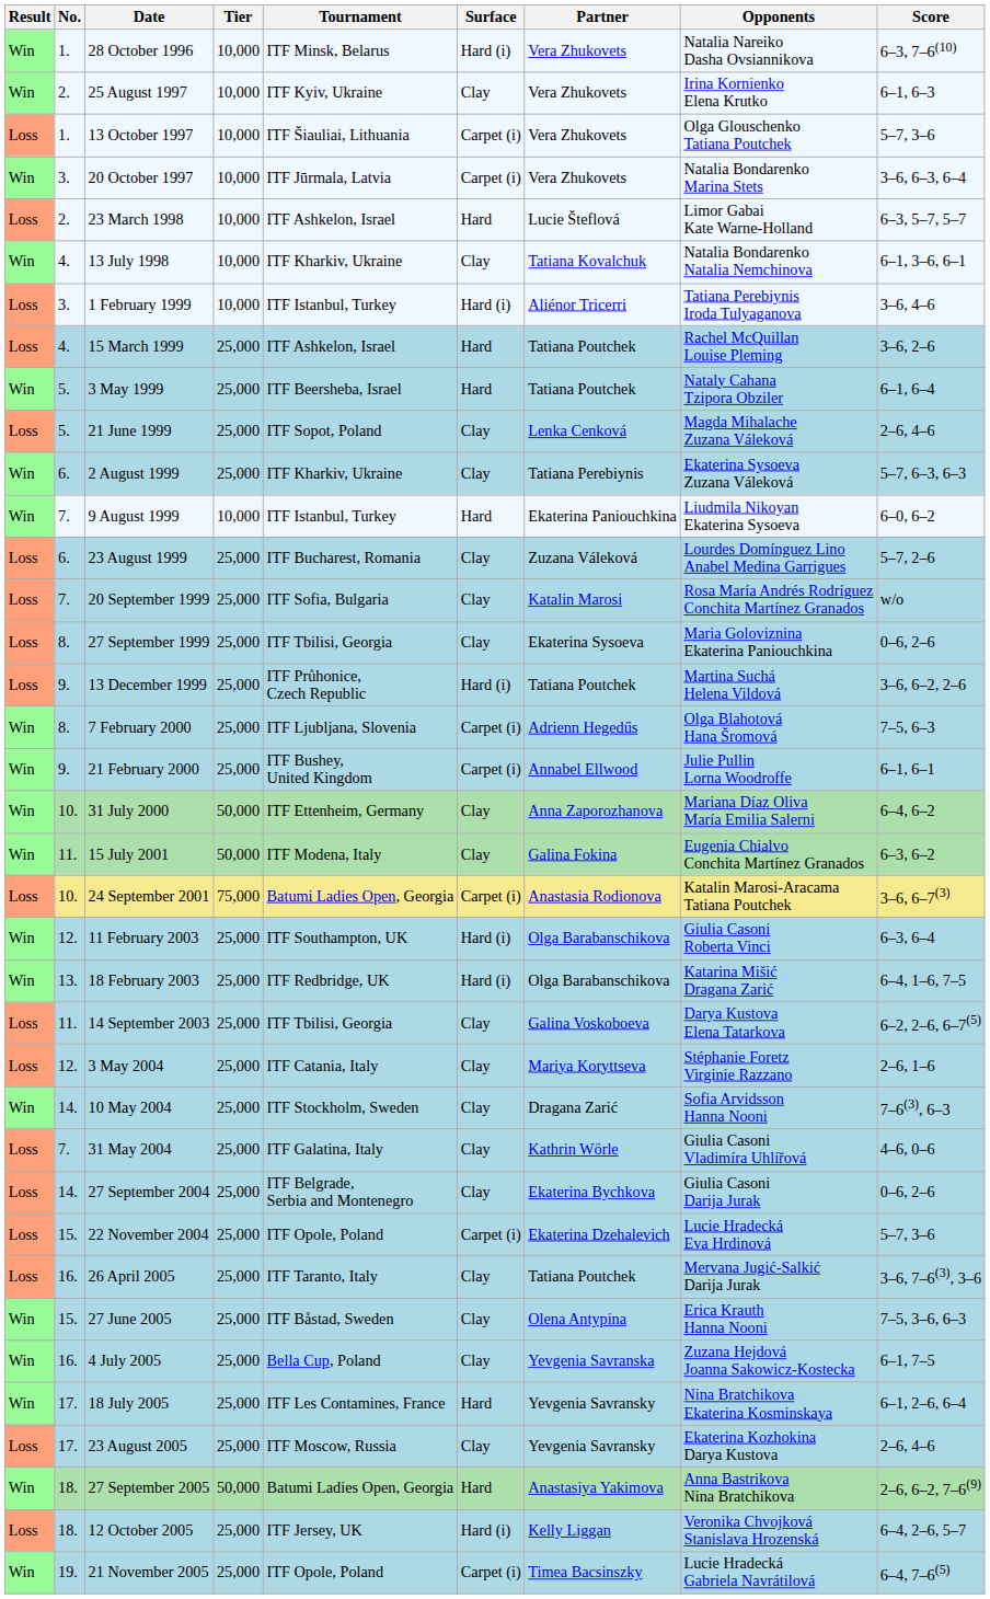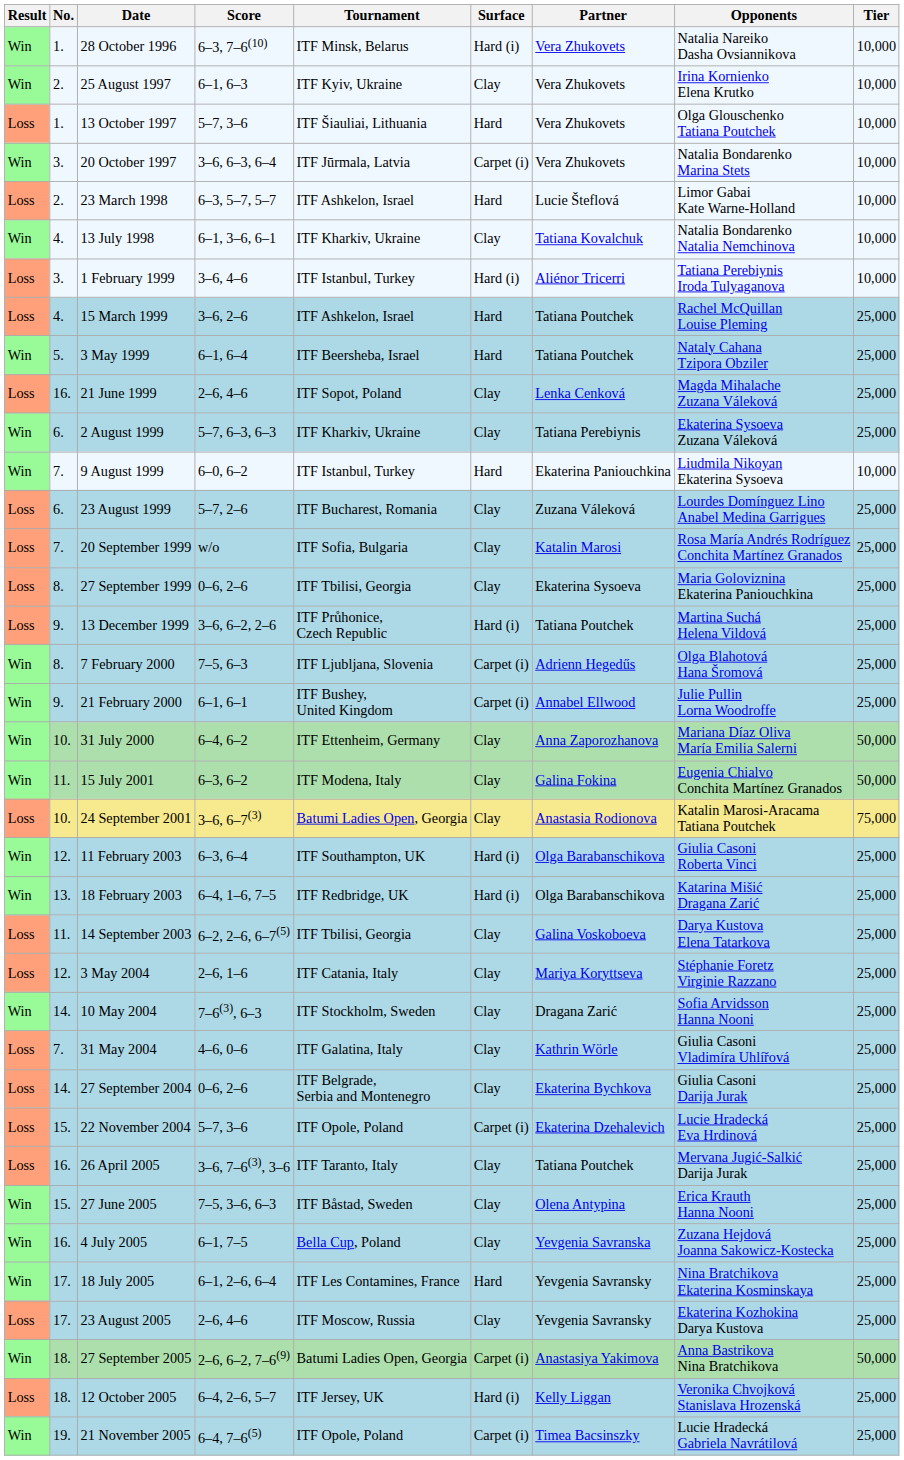columns swapped: Tier <-> Score
13 October 1997 | Surface: Carpet (i) -> Hard
21 June 1999 | No.: 5. -> 16.
24 September 2001 | Surface: Carpet (i) -> Clay
27 September 2005 | Surface: Hard -> Carpet (i)
